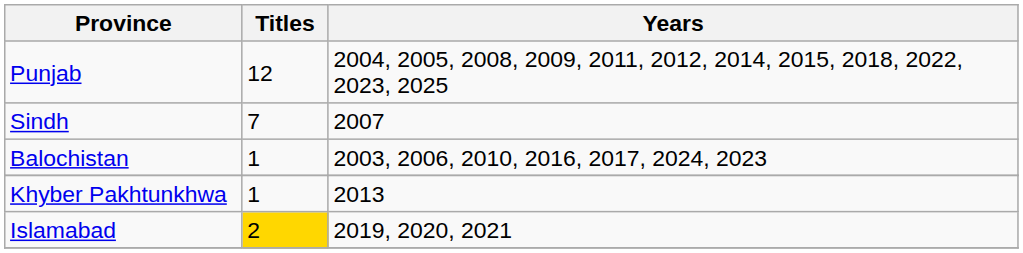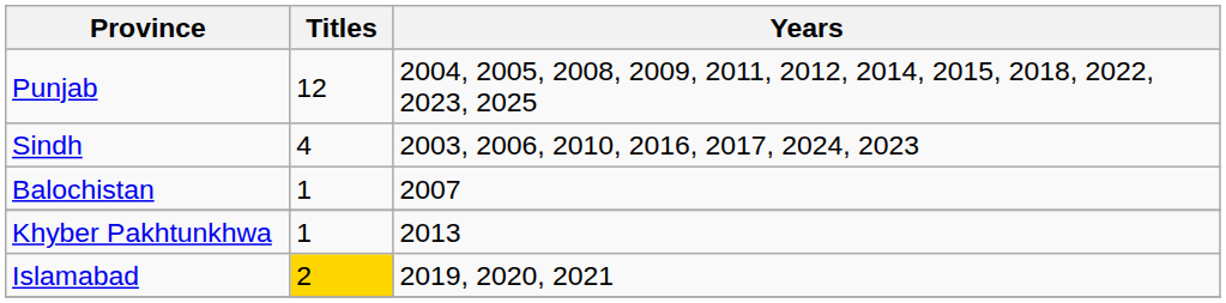Sindh | Titles: 7 -> 4
Sindh | Years: 2007 -> 2003, 2006, 2010, 2016, 2017, 2024, 2023
Balochistan | Years: 2003, 2006, 2010, 2016, 2017, 2024, 2023 -> 2007
